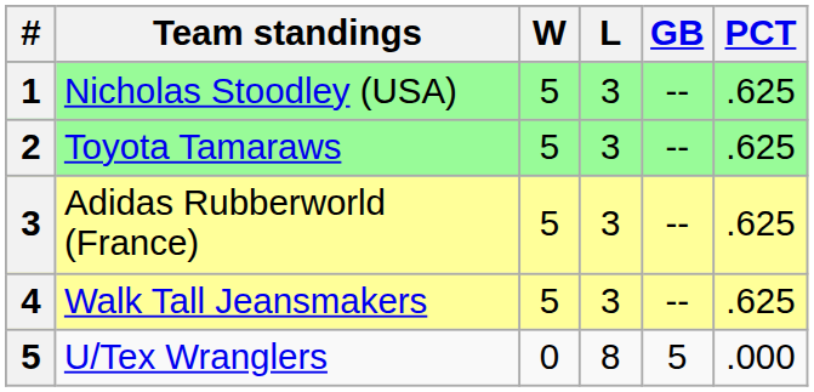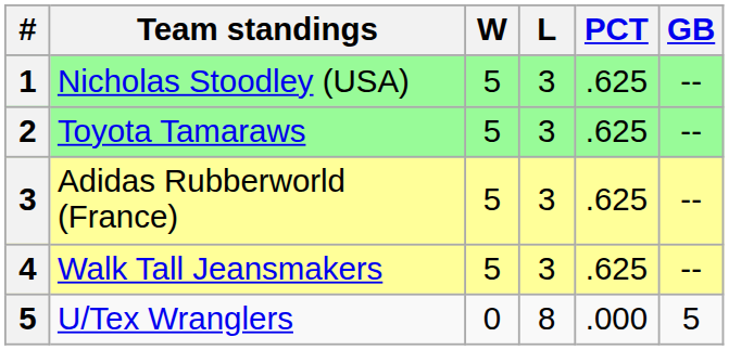columns swapped: PCT <-> GB
